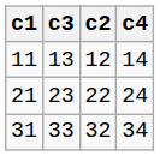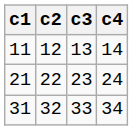columns swapped: c2 <-> c3
